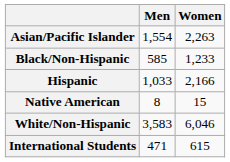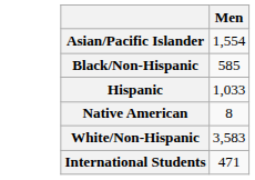- column: Women | 2,263 | 1,233 | 2,166 | 15 | 6,046 | 615
